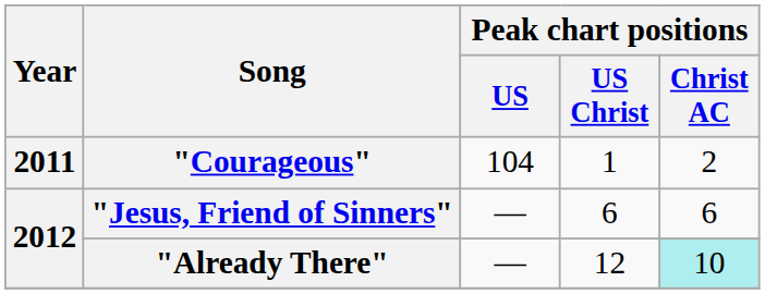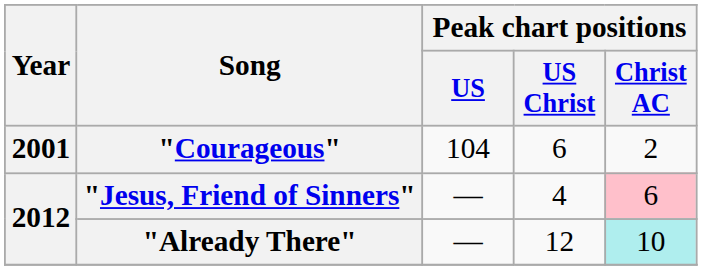"Courageous" | Year: 2011 -> 2001
"Courageous" | Peak chart positions / US Christ: 1 -> 6
"Jesus, Friend of Sinners" | Peak chart positions / US Christ: 6 -> 4
"Jesus, Friend of Sinners" | Peak chart positions / Christ AC: no background -> pink background
